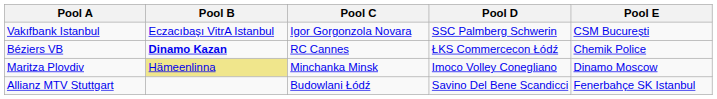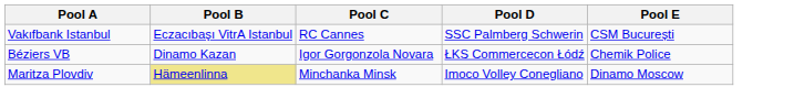Vakıfbank Istanbul | Pool C: Igor Gorgonzola Novara -> RC Cannes
Béziers VB | Pool B: bold -> normal
Béziers VB | Pool C: RC Cannes -> Igor Gorgonzola Novara
- row: Allianz MTV Stuttgart | Budowlani Łódź | Savino Del Bene Scandicci | Fenerbahçe SK Istanbul
